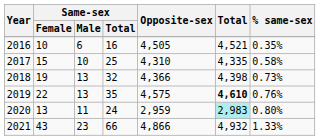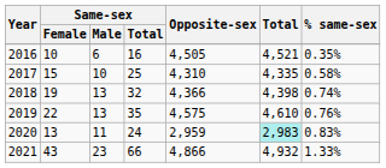2018 | % same-sex: 0.73% -> 0.74%
2019 | Total: bold -> normal
2020 | % same-sex: 0.80% -> 0.83%
